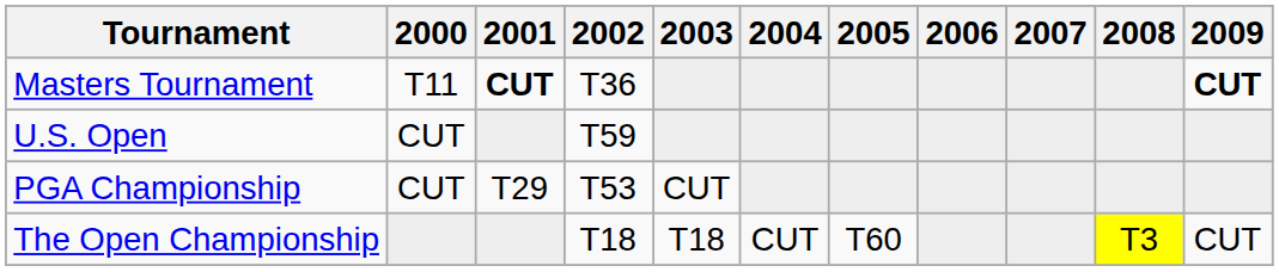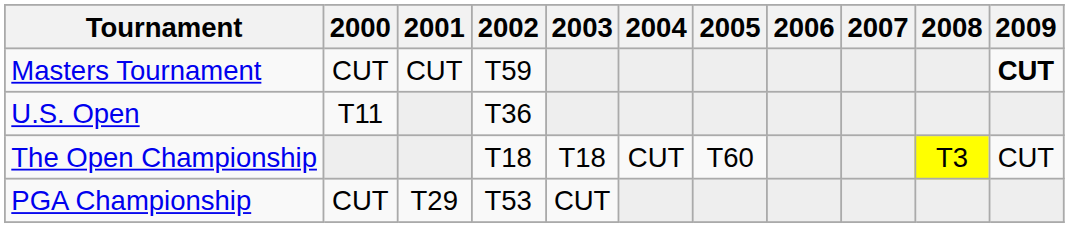Masters Tournament | 2000: T11 -> CUT
Masters Tournament | 2001: bold -> normal
Masters Tournament | 2002: T36 -> T59
U.S. Open | 2000: CUT -> T11
U.S. Open | 2002: T59 -> T36
rows swapped: The Open Championship <-> PGA Championship
